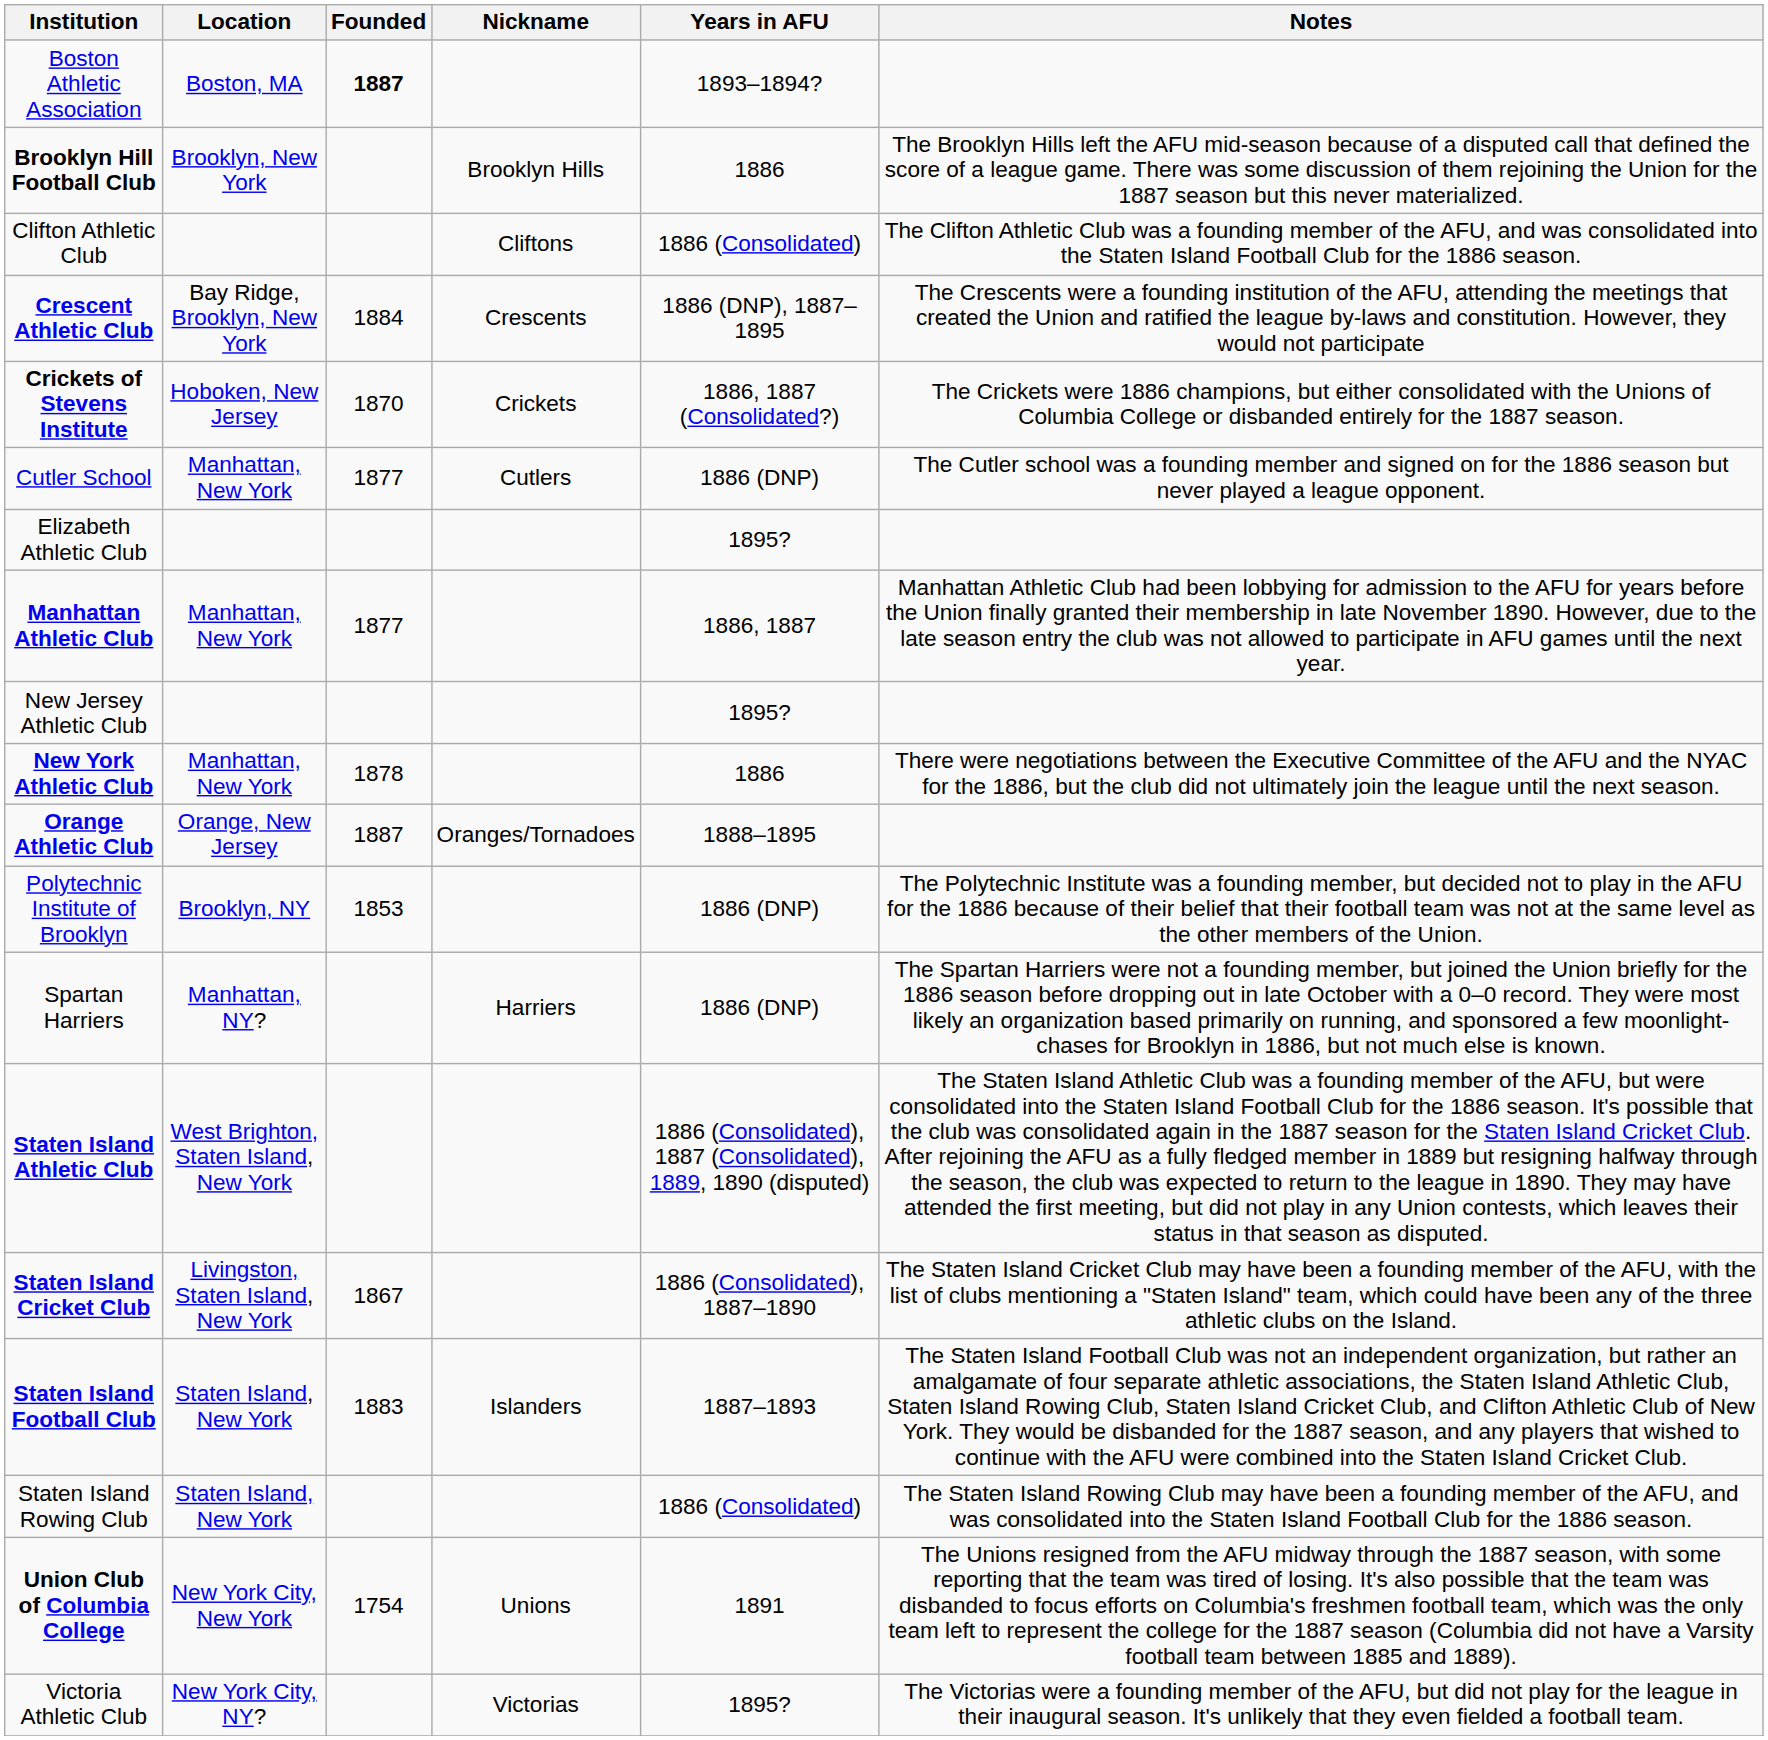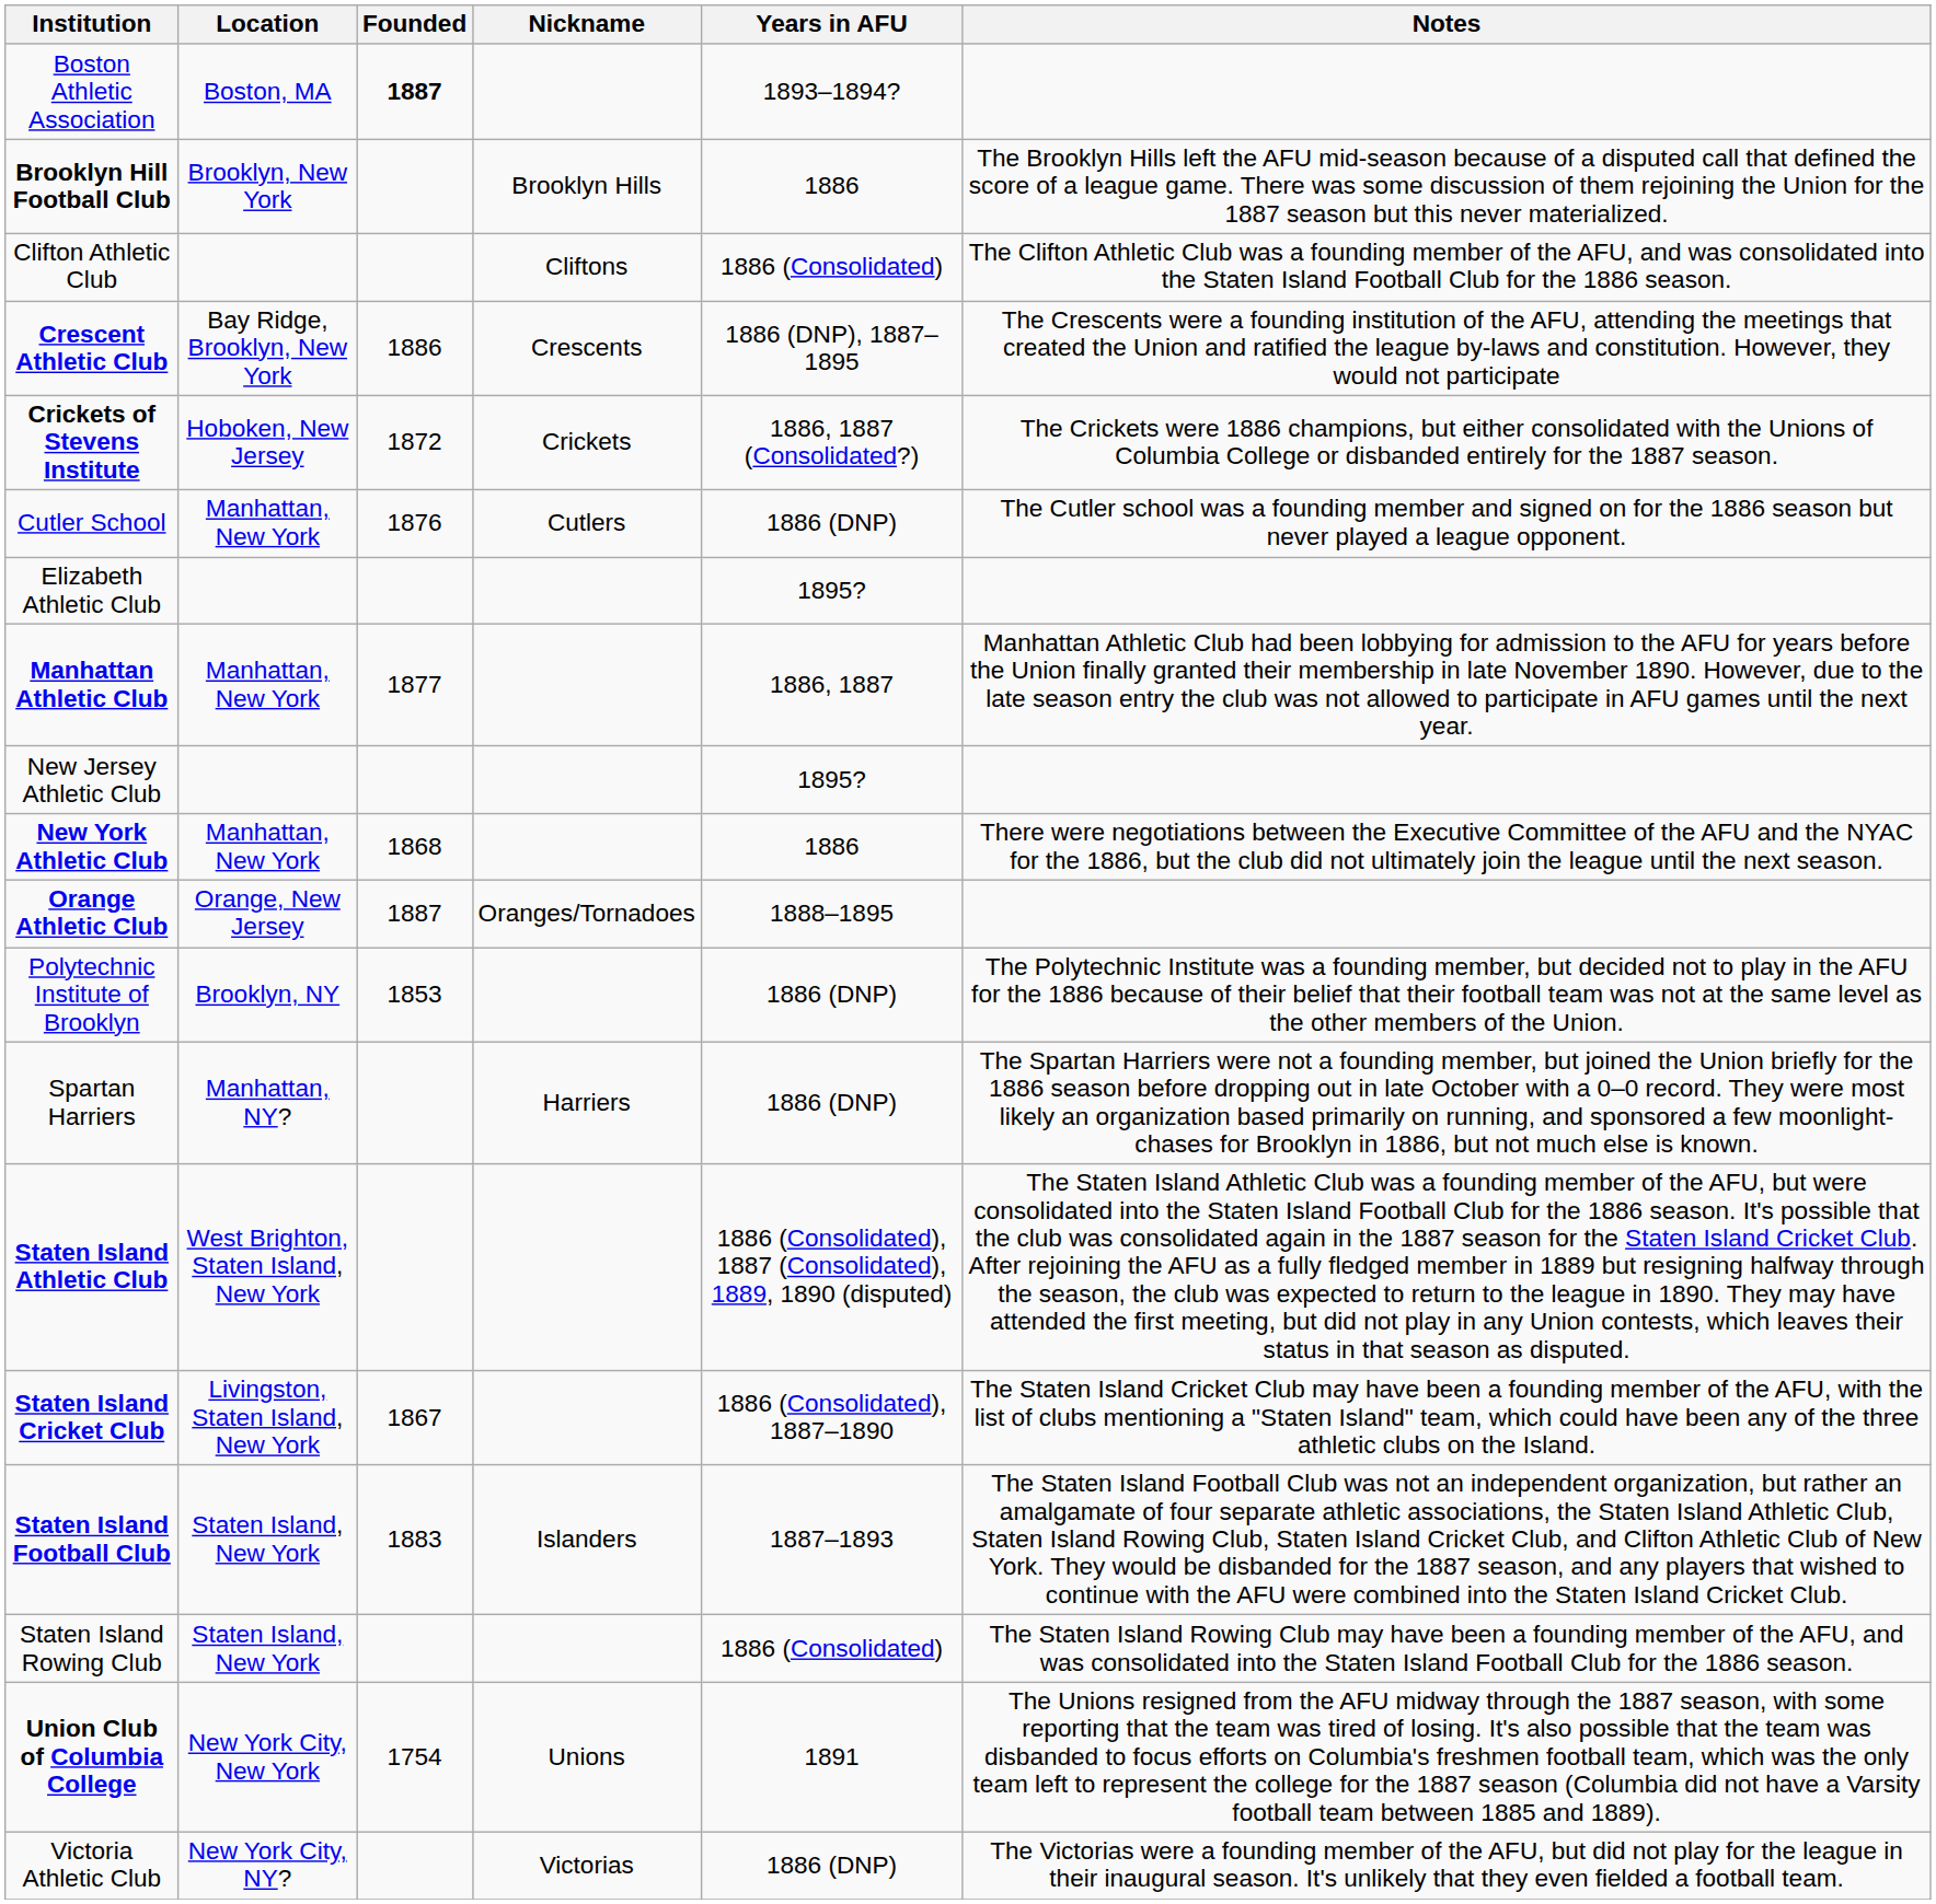Crescent Athletic Club | Founded: 1884 -> 1886
Crickets of Stevens Institute | Founded: 1870 -> 1872
Cutler School | Founded: 1877 -> 1876
New York Athletic Club | Founded: 1878 -> 1868
Victoria Athletic Club | Years in AFU: 1895? -> 1886 (DNP)
